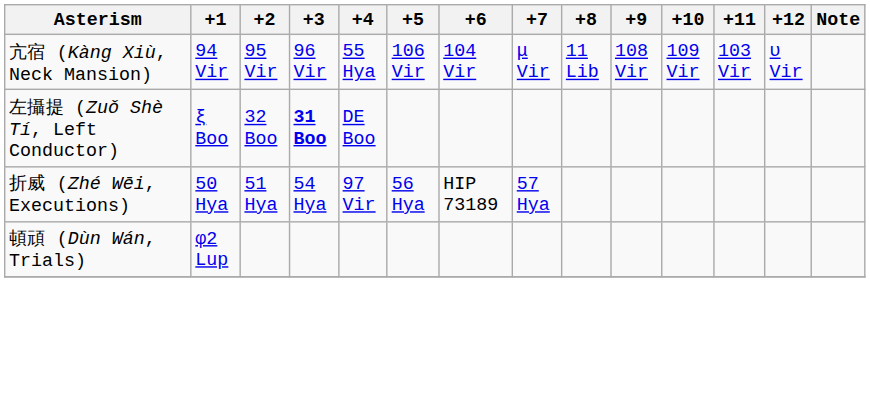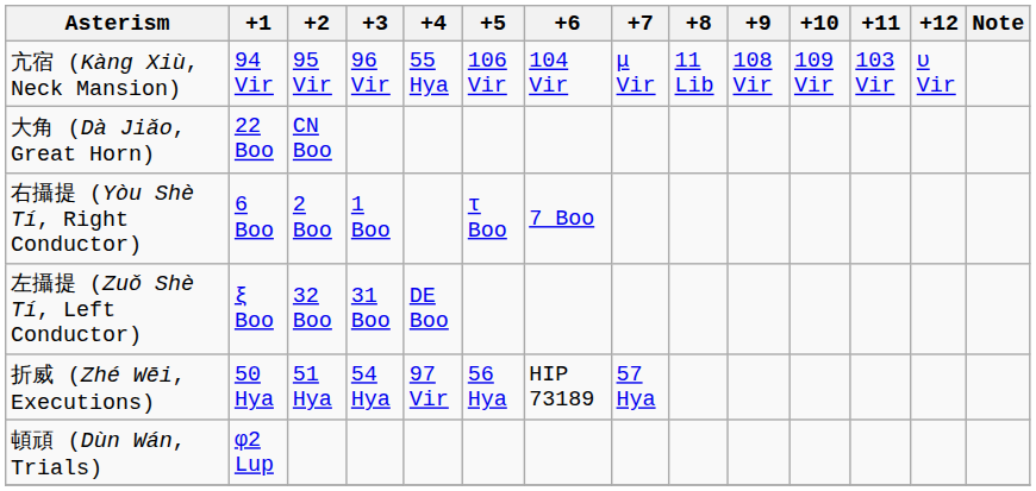+ row: 大角 (Dà Jiǎo, Great Horn) | 22 Boo | CN Boo
+ row: 右攝提 (Yòu Shè Tí, Right Conductor) | 6 Boo | 2 Boo | 1 Boo | τ Boo | 7 Boo
左攝提 (Zuǒ Shè Tí, Left Conductor) | +3: bold -> normal
